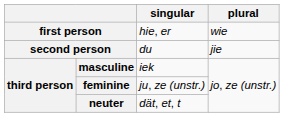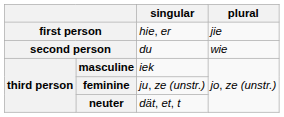first person | plural: wie -> jie
second person | plural: jie -> wie
